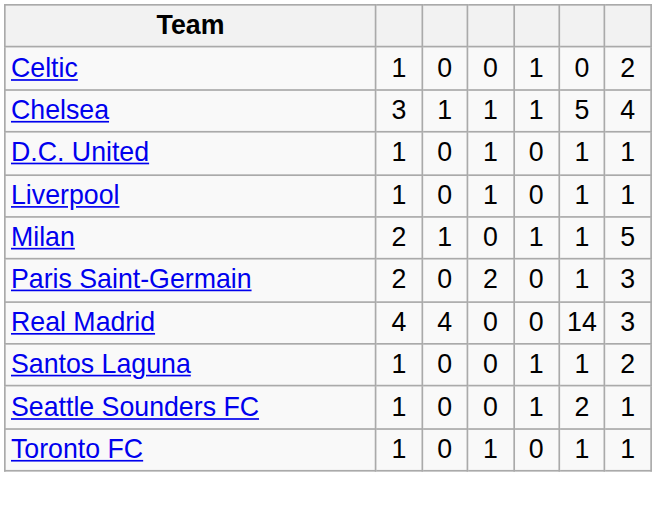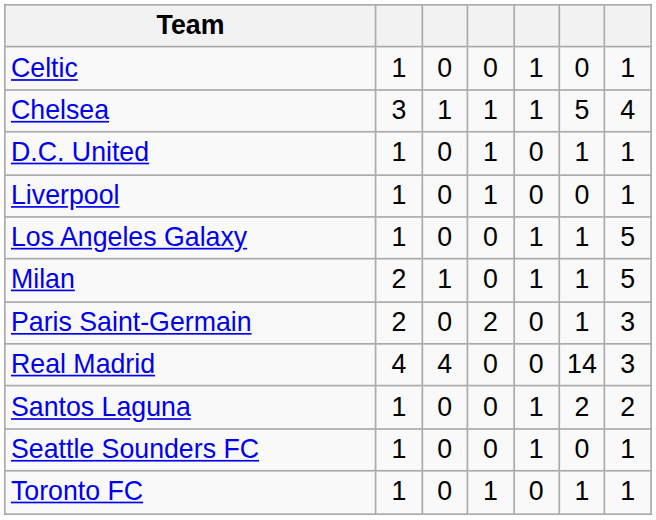Celtic | column 7: 2 -> 1
Liverpool | column 6: 1 -> 0
+ row: Los Angeles Galaxy | 1 | 0 | 0 | 1 | 1 | 5
Santos Laguna | column 6: 1 -> 2
Seattle Sounders FC | column 6: 2 -> 0
